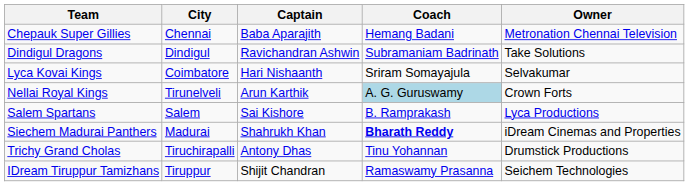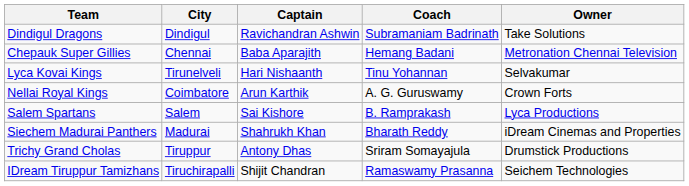rows swapped: Chepauk Super Gillies <-> Dindigul Dragons
Lyca Kovai Kings | City: Coimbatore -> Tirunelveli
Lyca Kovai Kings | Coach: Sriram Somayajula -> Tinu Yohannan
Nellai Royal Kings | City: Tirunelveli -> Coimbatore
Nellai Royal Kings | Coach: lightblue background -> no background
Siechem Madurai Panthers | Coach: bold -> normal
Trichy Grand Cholas | City: Tiruchirapalli -> Tiruppur
Trichy Grand Cholas | Coach: Tinu Yohannan -> Sriram Somayajula
IDream Tiruppur Tamizhans | City: Tiruppur -> Tiruchirapalli
